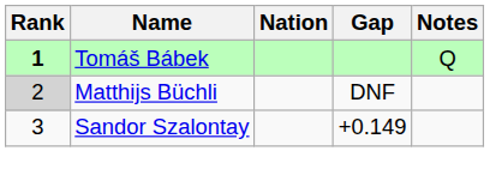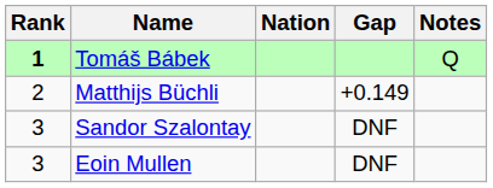Matthijs Büchli | Rank: lightgrey background -> no background
Matthijs Büchli | Gap: DNF -> +0.149
Sandor Szalontay | Gap: +0.149 -> DNF
+ row: 3 | Eoin Mullen | DNF
